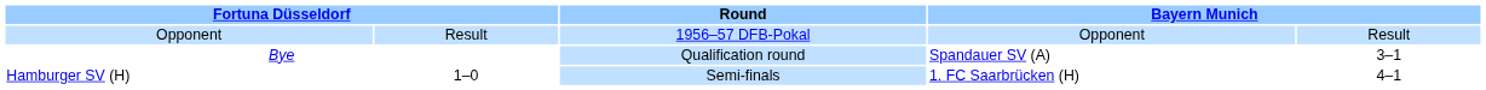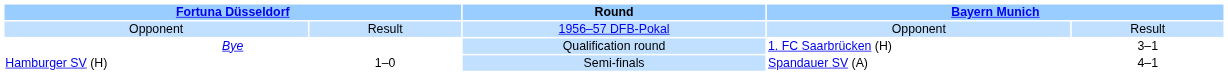Bye | column 4: Spandauer SV (A) -> 1. FC Saarbrücken (H)
Hamburger SV (H) | column 4: 1. FC Saarbrücken (H) -> Spandauer SV (A)
